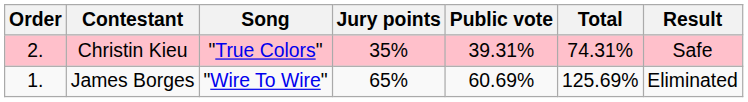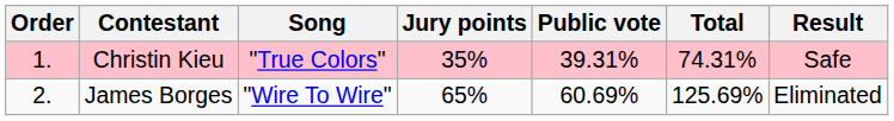Christin Kieu | Order: 2. -> 1.
James Borges | Order: 1. -> 2.
